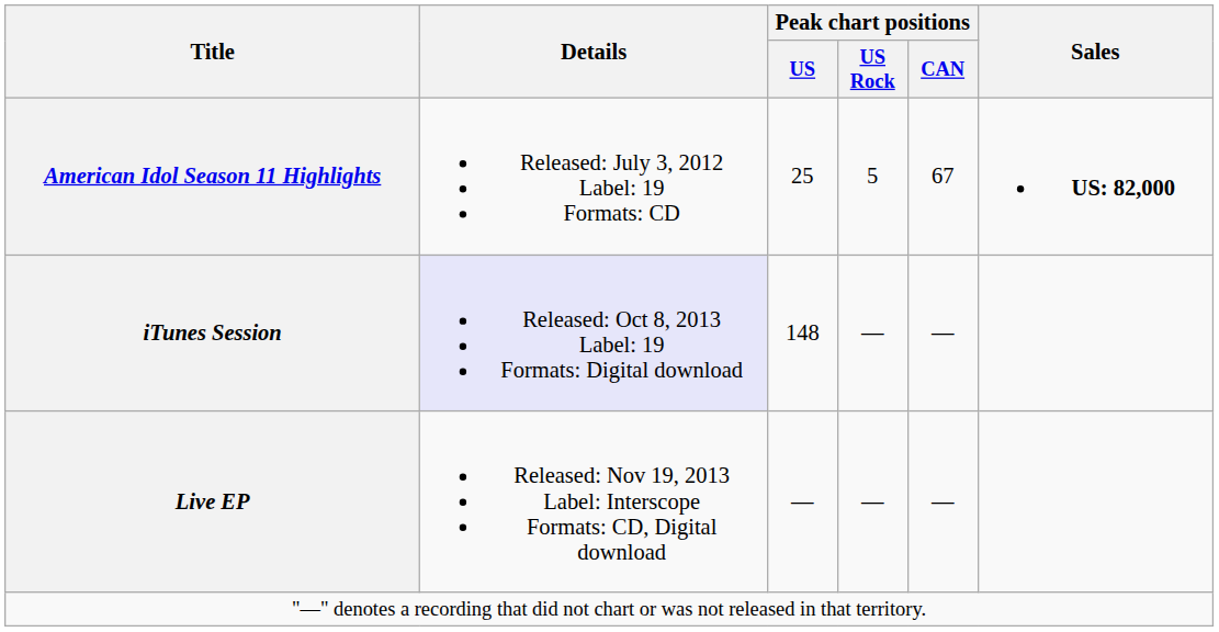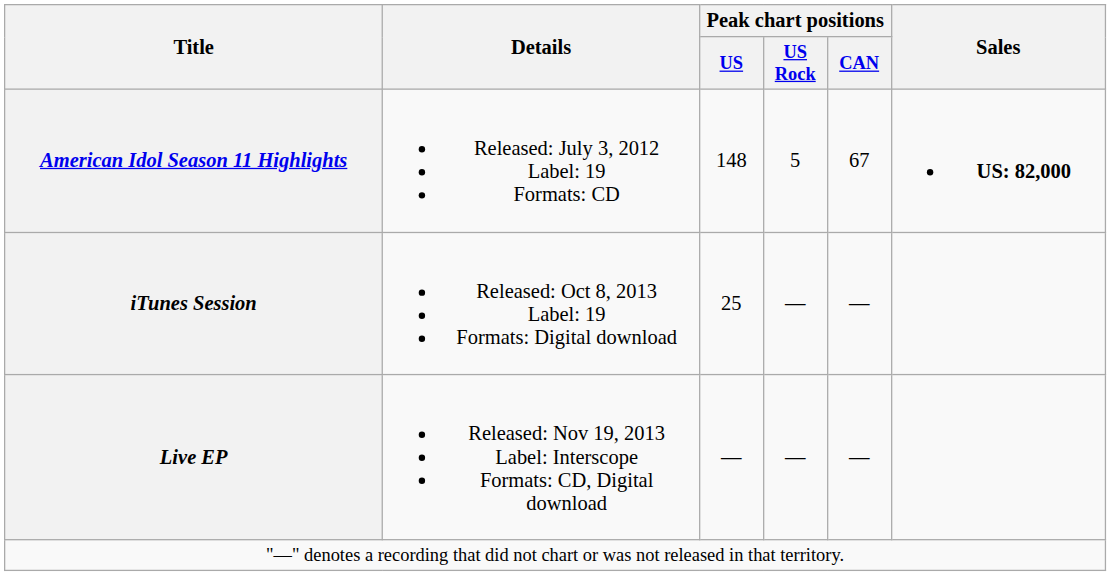American Idol Season 11 Highlights | Peak chart positions / US: 25 -> 148
iTunes Session | Details: lavender background -> no background
iTunes Session | Peak chart positions / US: 148 -> 25
